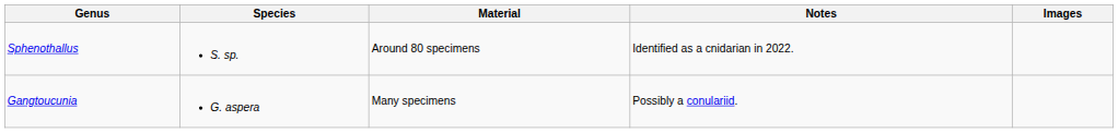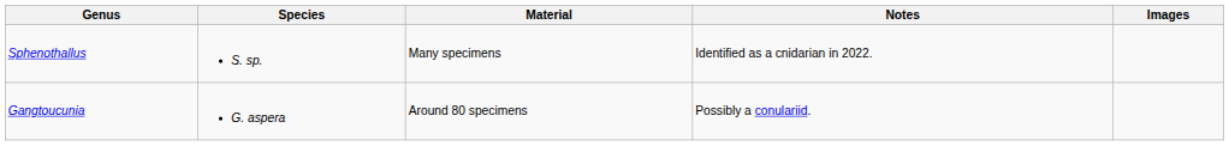Sphenothallus | Material: Around 80 specimens -> Many specimens
Gangtoucunia | Material: Many specimens -> Around 80 specimens
